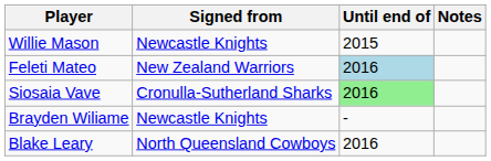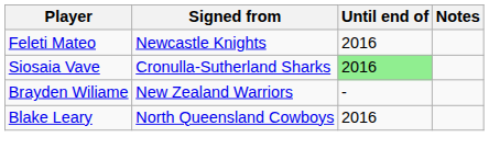- row: Willie Mason | Newcastle Knights | 2015
Feleti Mateo | Signed from: New Zealand Warriors -> Newcastle Knights
Feleti Mateo | Until end of: lightblue background -> no background
Brayden Wiliame | Signed from: Newcastle Knights -> New Zealand Warriors
